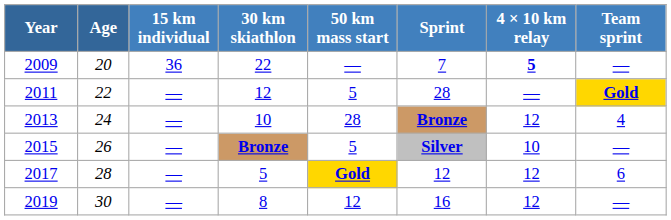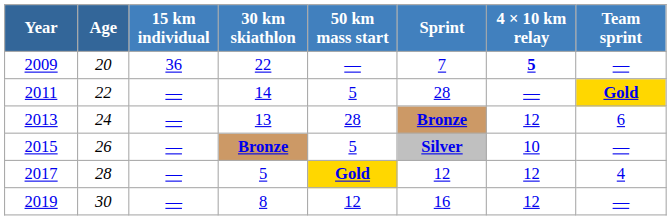2011 | 30 km skiathlon: 12 -> 14
2013 | 30 km skiathlon: 10 -> 13
2013 | Team sprint: 4 -> 6
2017 | Team sprint: 6 -> 4
